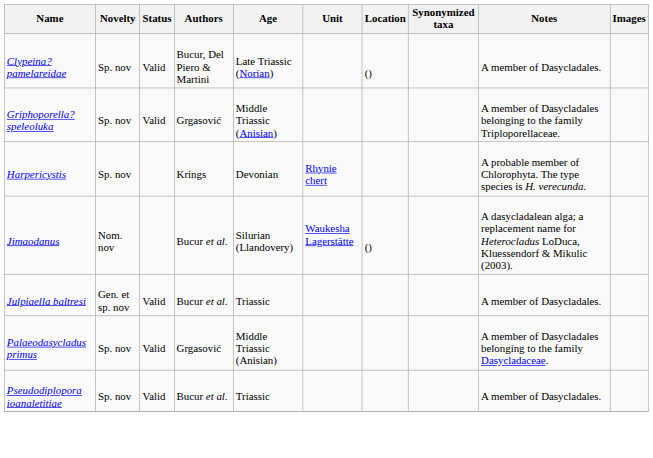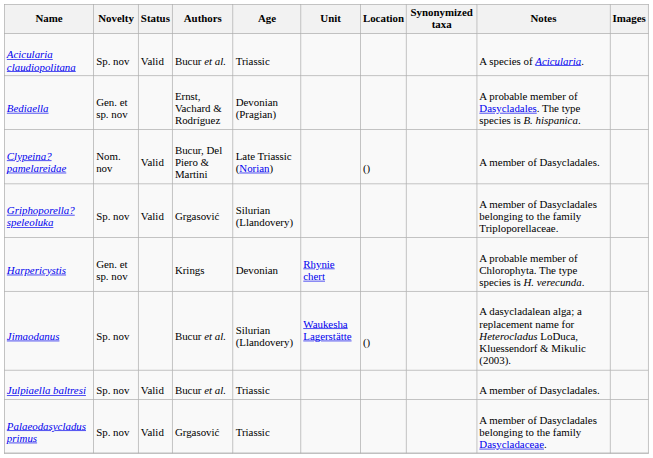+ row: Acicularia claudiopolitana | Sp. nov | Valid | Bucur et al. | Triassic | A species of Acicularia.
+ row: Bediaella | Gen. et sp. nov | Ernst, Vachard & Rodríguez | Devonian (Pragian) | A probable member of Dasycladales. The type species is B. hispanica.
Clypeina? pamelareidae | Novelty: Sp. nov -> Nom. nov
Griphoporella? speleoluka | Age: Middle Triassic (Anisian) -> Silurian (Llandovery)
Harpericystis | Novelty: Sp. nov -> Gen. et sp. nov
Jimaodanus | Novelty: Nom. nov -> Sp. nov
Julpiaella baltresi | Novelty: Gen. et sp. nov -> Sp. nov
Palaeodasycladus primus | Age: Middle Triassic (Anisian) -> Triassic
- row: Pseudodiplopora ioanaletitiae | Sp. nov | Valid | Bucur et al. | Triassic | A member of Dasycladales.
